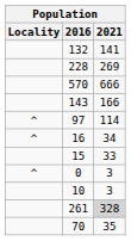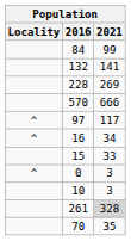+ row: 84 | 99
- row: 143 | 166
97 | 2021: 114 -> 117
